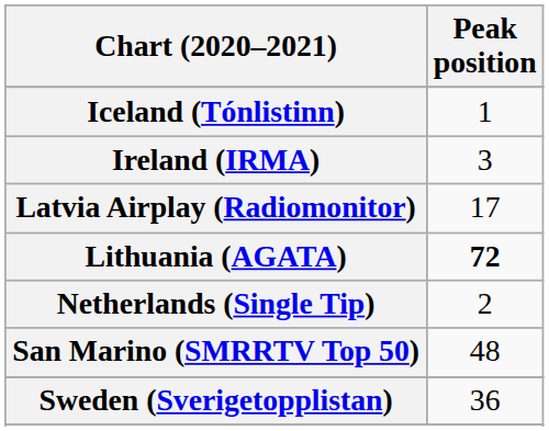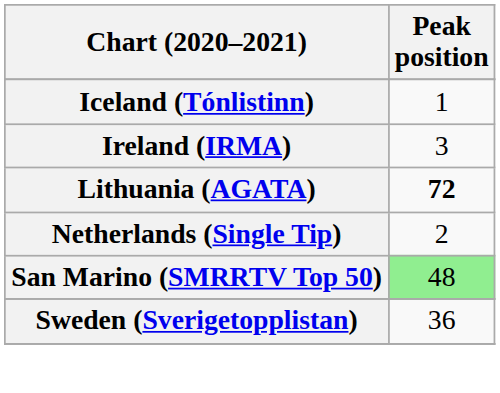- row: Latvia Airplay (Radiomonitor) | 17
San Marino (SMRRTV Top 50) | Peak position: no background -> lightgreen background
